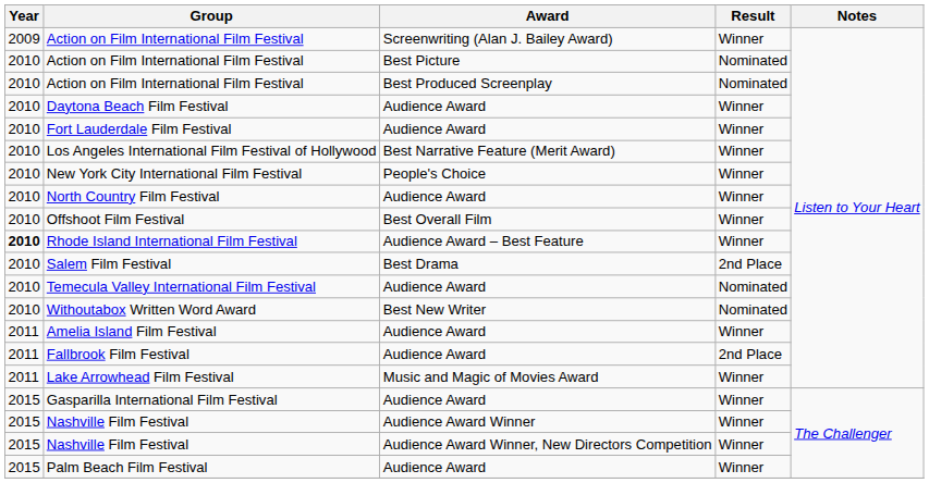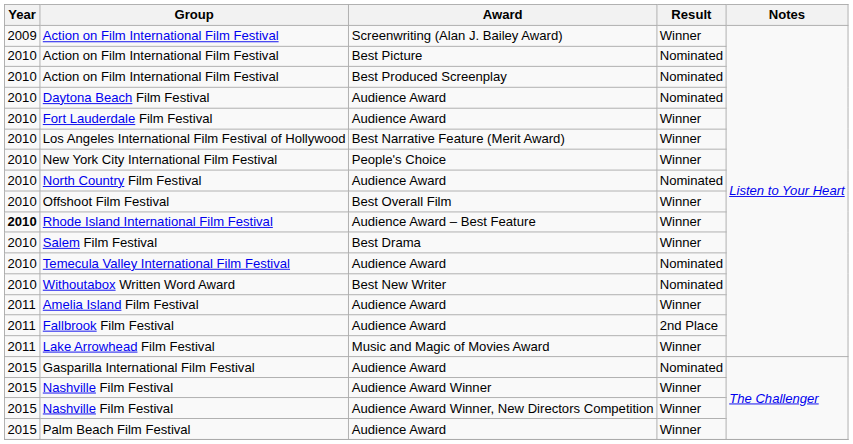Daytona Beach Film Festival | Result: Winner -> Nominated
North Country Film Festival | Result: Winner -> Nominated
Salem Film Festival | Result: 2nd Place -> Winner
Gasparilla International Film Festival | Result: Winner -> Nominated
